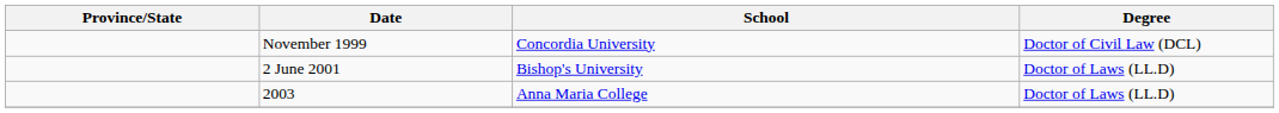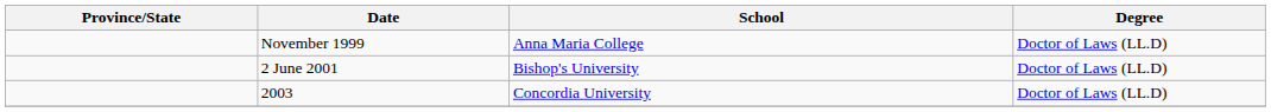November 1999 | School: Concordia University -> Anna Maria College
November 1999 | Degree: Doctor of Civil Law (DCL) -> Doctor of Laws (LL.D)
2003 | School: Anna Maria College -> Concordia University
